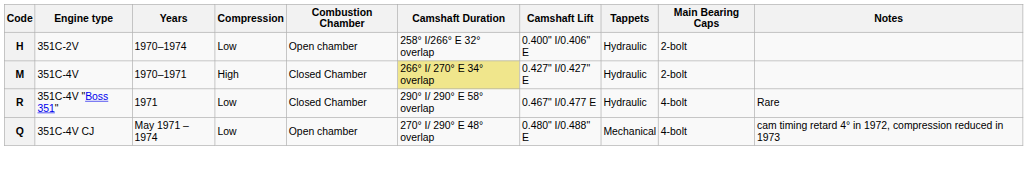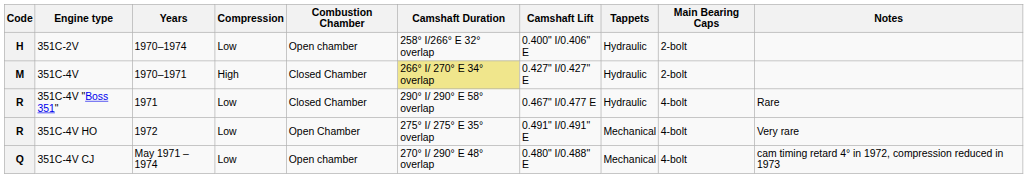+ row: R | 351C-4V HO | 1972 | Low | Open Chamber | 275° I/ 275° E 35° overlap | 0.491" I/0.491" E | Mechanical | 4-bolt | Very rare
